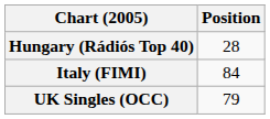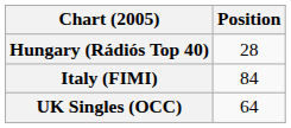UK Singles (OCC) | Position: 79 -> 64
